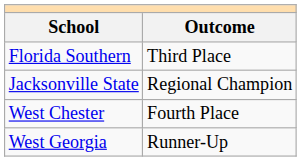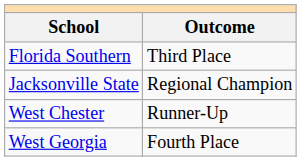West Chester | Outcome: Fourth Place -> Runner-Up
West Georgia | Outcome: Runner-Up -> Fourth Place
